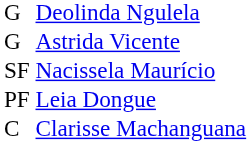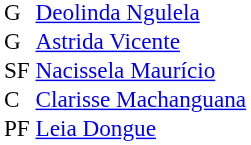rows swapped: PF <-> C
